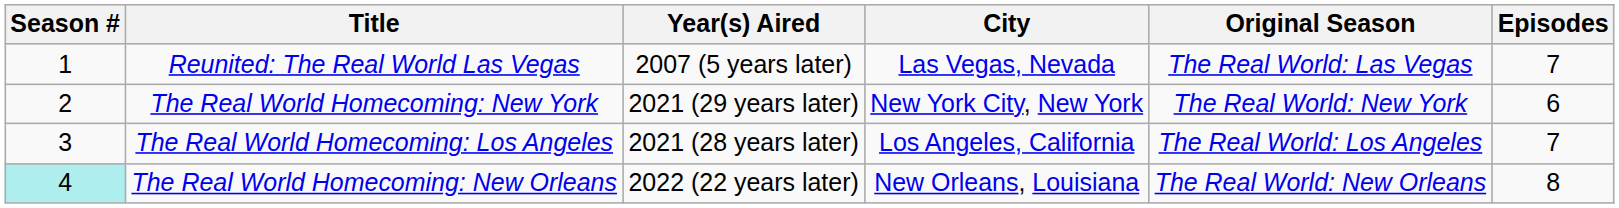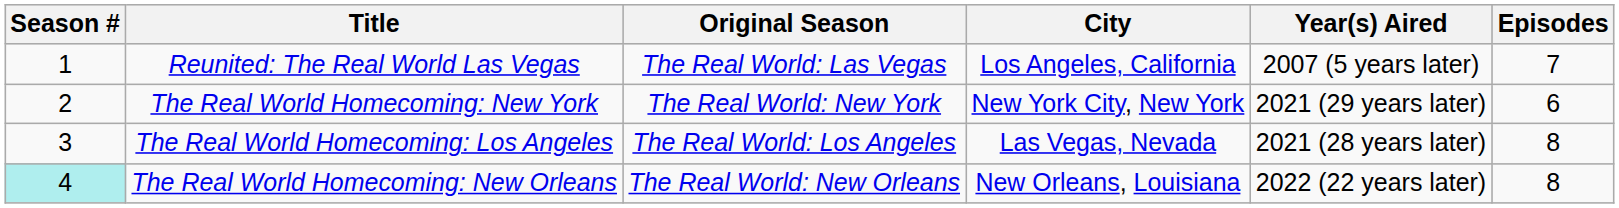columns swapped: Original Season <-> Year(s) Aired
Reunited: The Real World Las Vegas | City: Las Vegas, Nevada -> Los Angeles, California
The Real World Homecoming: Los Angeles | City: Los Angeles, California -> Las Vegas, Nevada
The Real World Homecoming: Los Angeles | Episodes: 7 -> 8
